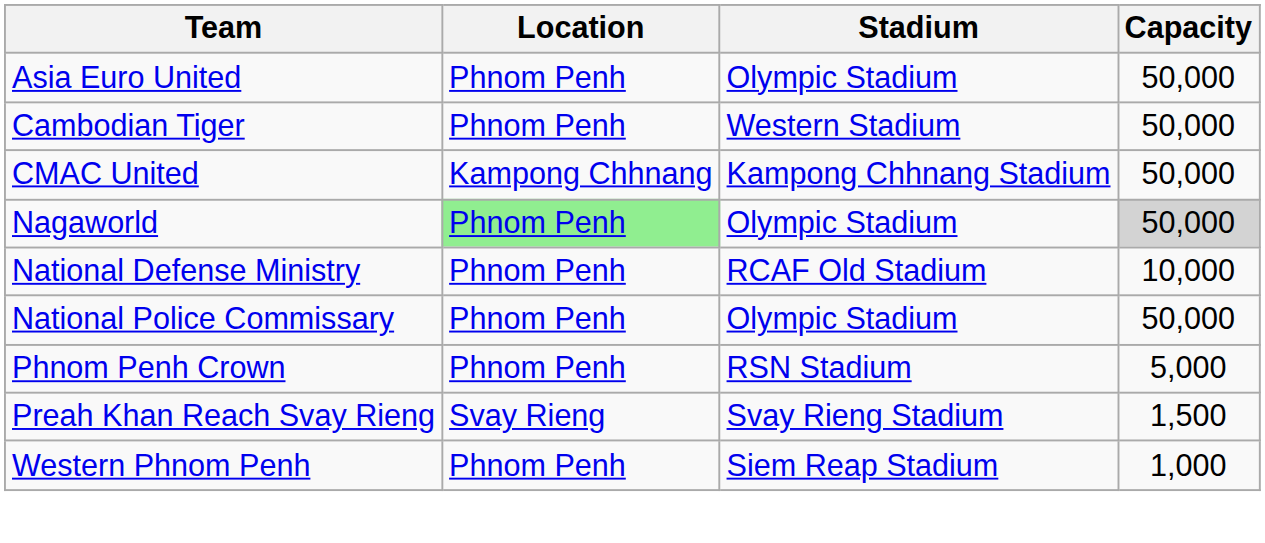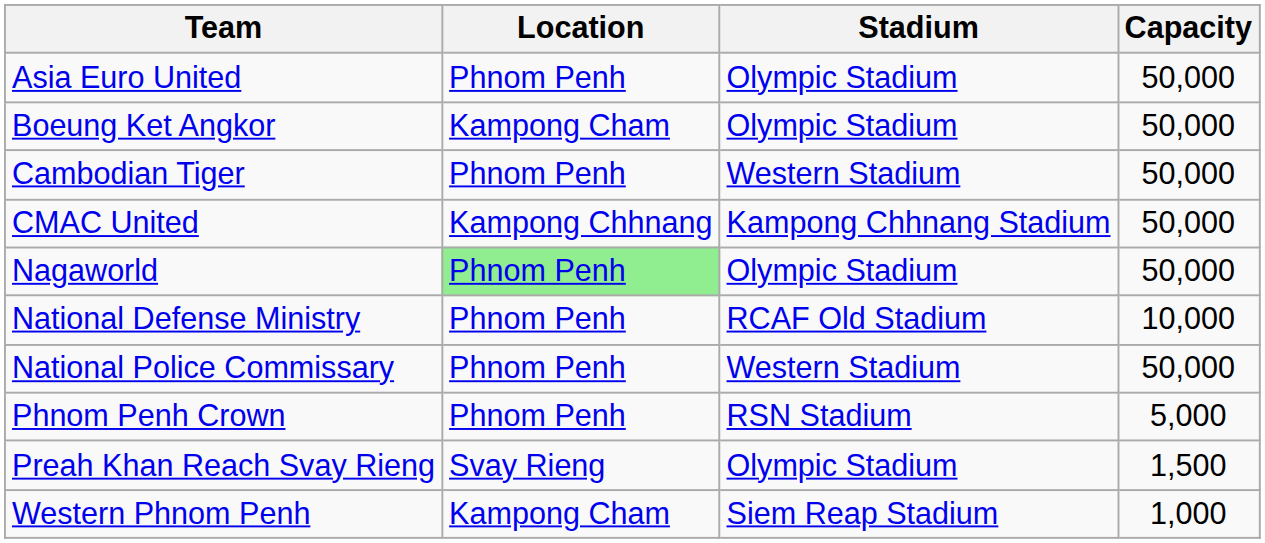+ row: Boeung Ket Angkor | Kampong Cham | Olympic Stadium | 50,000
Nagaworld | Capacity: lightgrey background -> no background
National Police Commissary | Stadium: Olympic Stadium -> Western Stadium
Preah Khan Reach Svay Rieng | Stadium: Svay Rieng Stadium -> Olympic Stadium
Western Phnom Penh | Location: Phnom Penh -> Kampong Cham
